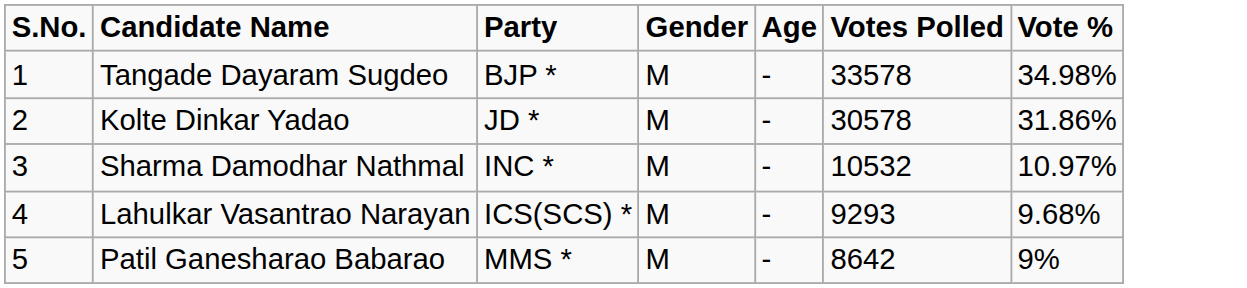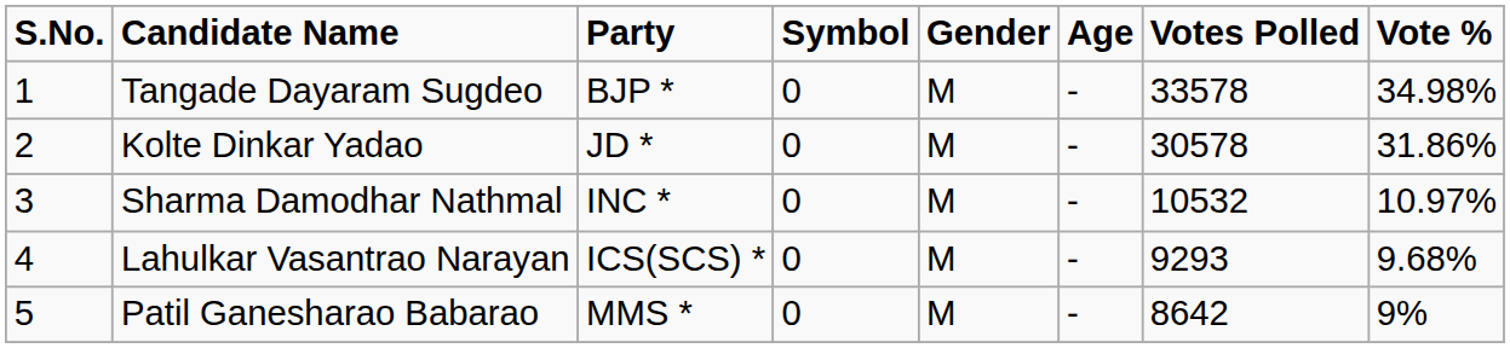+ column: Symbol | 0 | 0 | 0 | 0 | 0
